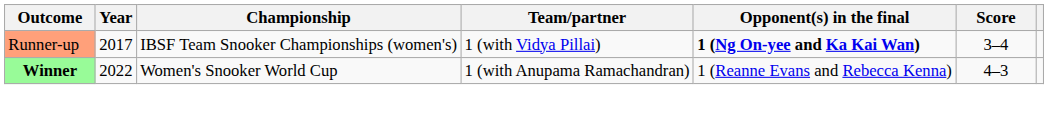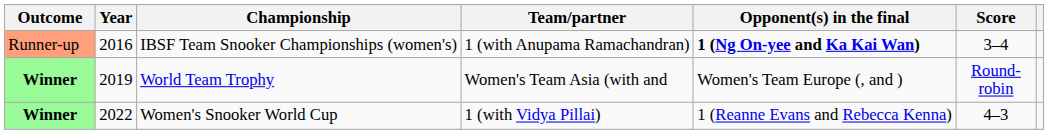IBSF Team Snooker Championships (women's) | Year: 2017 -> 2016
IBSF Team Snooker Championships (women's) | Team/partner: 1 (with Vidya Pillai) -> 1 (with Anupama Ramachandran)
+ row: Winner | 2019 | World Team Trophy | Women's Team Asia (with and | Women's Team Europe (, and ) | Round-robin
Women's Snooker World Cup | Team/partner: 1 (with Anupama Ramachandran) -> 1 (with Vidya Pillai)
